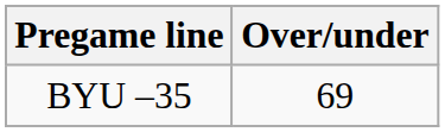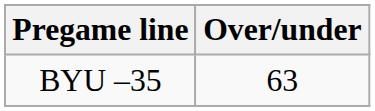BYU –35 | Over/under: 69 -> 63
